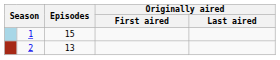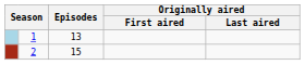1 | Episodes: 15 -> 13
2 | Episodes: 13 -> 15
